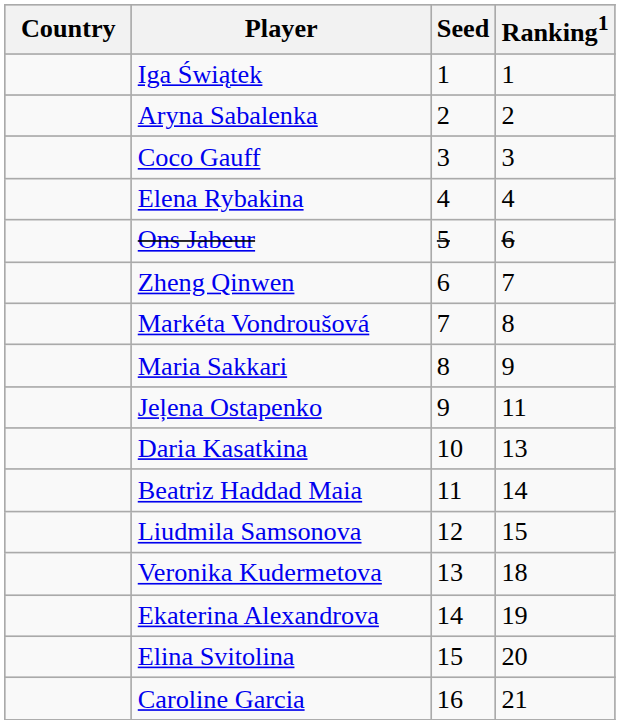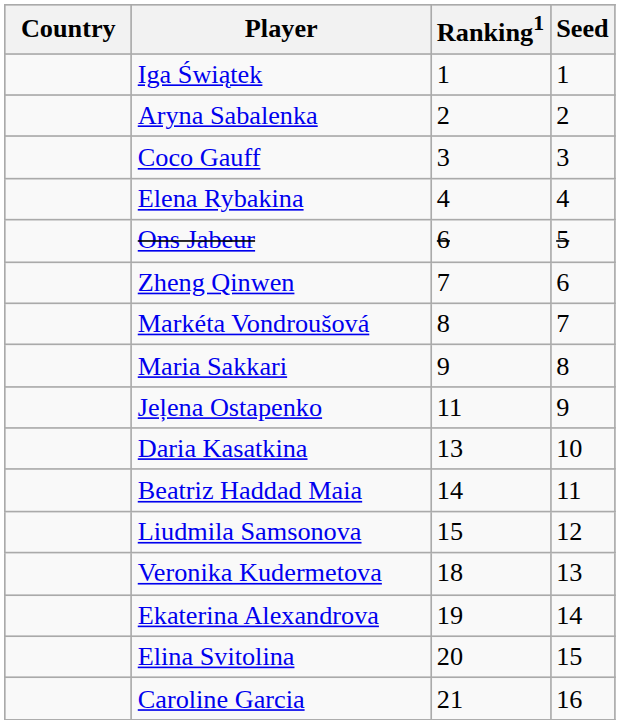columns swapped: Ranking1 <-> Seed
